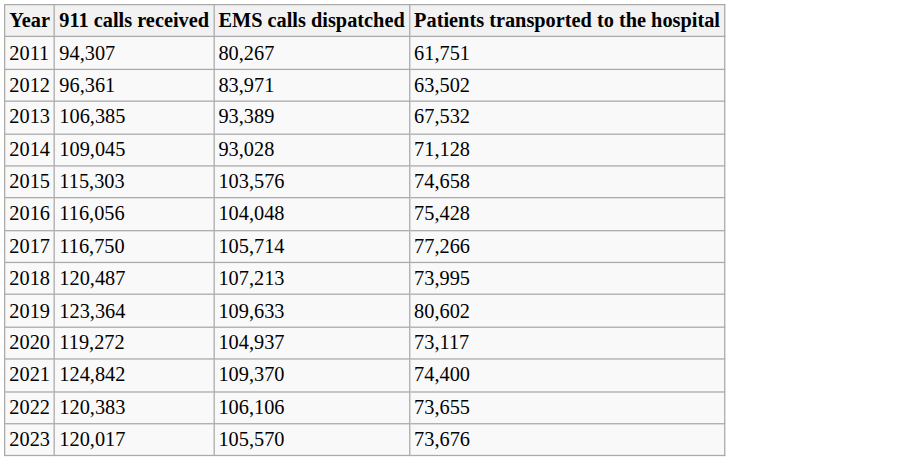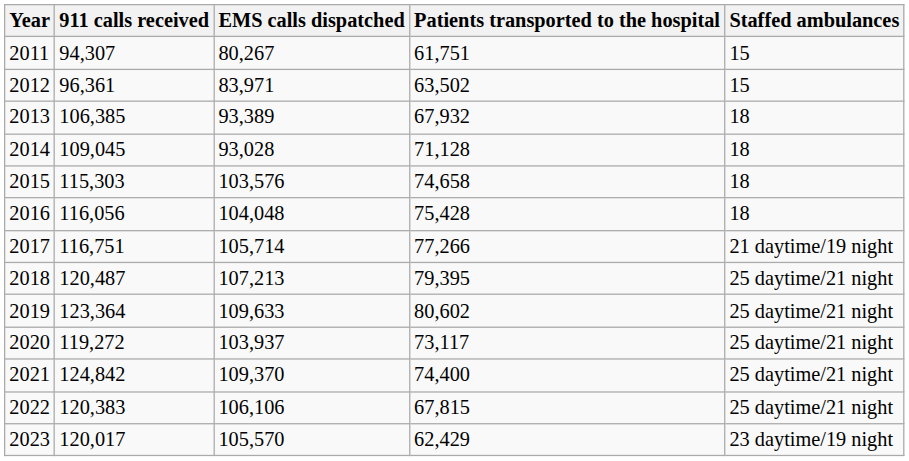+ column: Staffed ambulances | 15 | 15 | 18 | 18 | 18 | 18 | 21 daytime/19 night | 25 daytime/21 night | 25 daytime/21 night | 25 daytime/21 night | 25 daytime/21 night | 25 daytime/21 night | 23 daytime/19 night
2013 | Patients transported to the hospital: 67,532 -> 67,932
2017 | 911 calls received: 116,750 -> 116,751
2018 | Patients transported to the hospital: 73,995 -> 79,395
2020 | EMS calls dispatched: 104,937 -> 103,937
2022 | Patients transported to the hospital: 73,655 -> 67,815
2023 | Patients transported to the hospital: 73,676 -> 62,429
